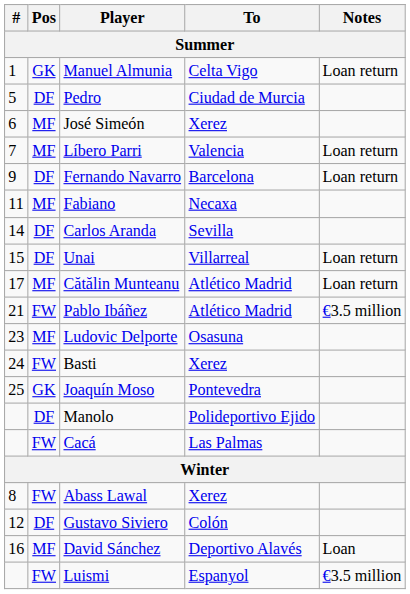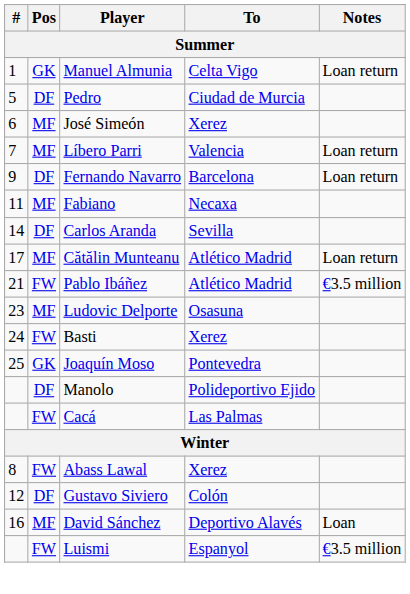- row: 15 | DF | Unai | Villarreal | Loan return
